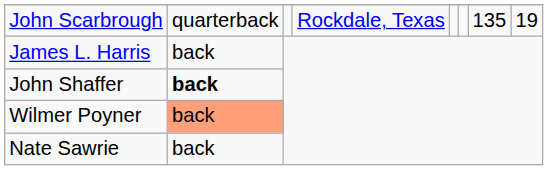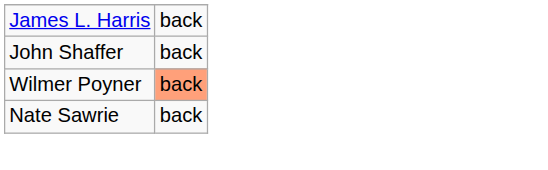- row: John Scarbrough | quarterback | Rockdale, Texas | 135 | 19
John Shaffer | column 2: bold -> normal
